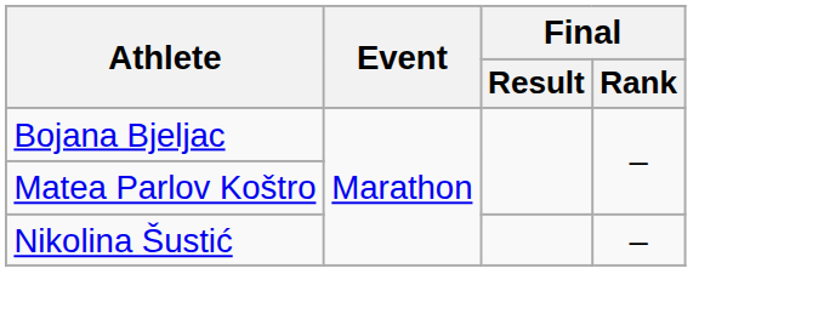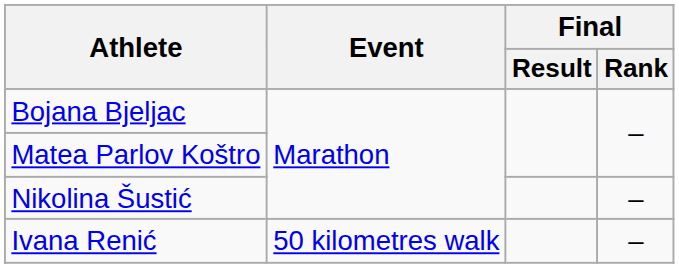+ row: Ivana Renić | 50 kilometres walk | –
